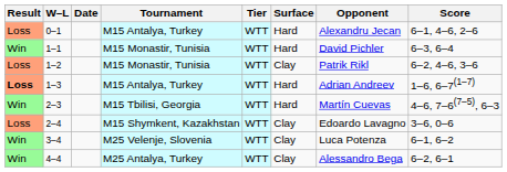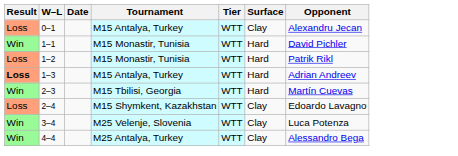- column: Score | 6–1, 4–6, 2–6 | 6–3, 6–4 | 6–2, 4–6, 3–6 | 1–6, 6–7(1–7) | 4–6, 7–6(7–5), 6–3 | 3–6, 0–6 | 6–1, 6–2 | 6–2, 6–1
0–1 | Surface: Hard -> Clay
1–2 | Surface: Clay -> Hard
